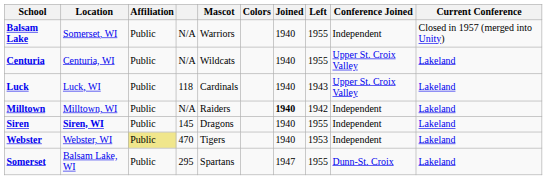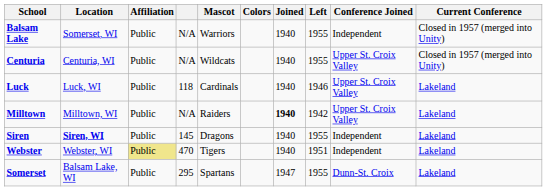Centuria | Current Conference: Lakeland -> Closed in 1957 (merged into Unity)
Luck | Left: 1943 -> 1946
Milltown | Conference Joined: Independent -> Upper St. Croix Valley
Webster | Left: 1953 -> 1951
